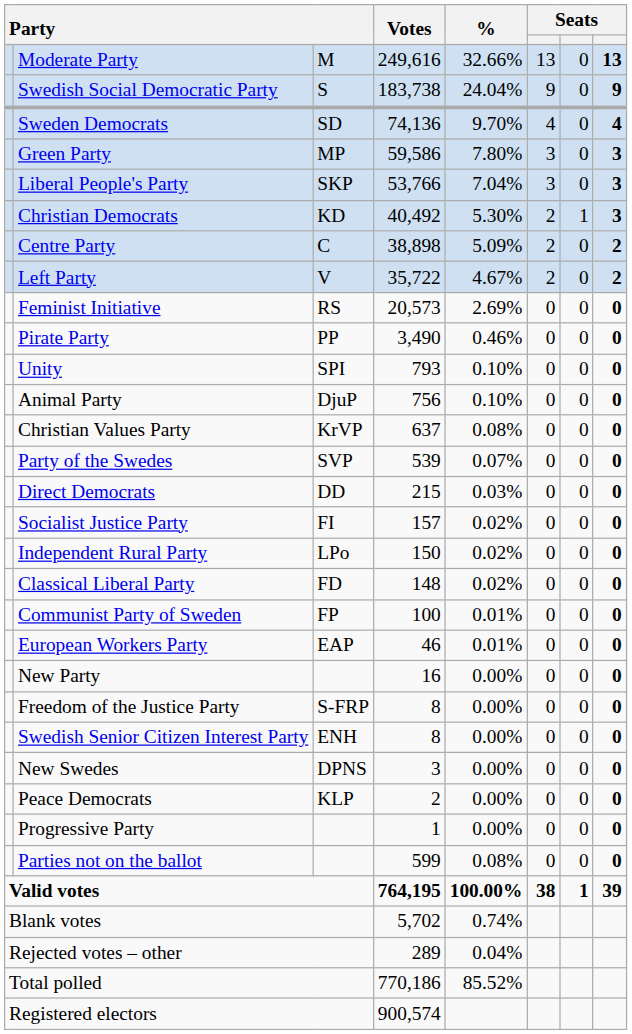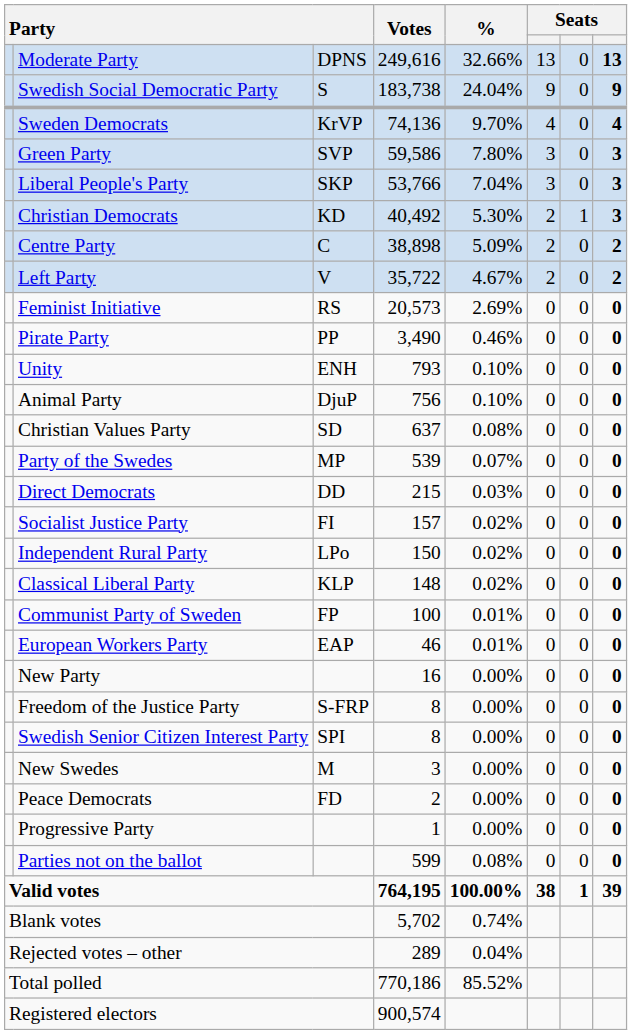Moderate Party | column 3: M -> DPNS
Sweden Democrats | column 3: SD -> KrVP
Green Party | column 3: MP -> SVP
Unity | column 3: SPI -> ENH
Christian Values Party | column 3: KrVP -> SD
Party of the Swedes | column 3: SVP -> MP
Classical Liberal Party | column 3: FD -> KLP
Swedish Senior Citizen Interest Party | column 3: ENH -> SPI
New Swedes | column 3: DPNS -> M
Peace Democrats | column 3: KLP -> FD
